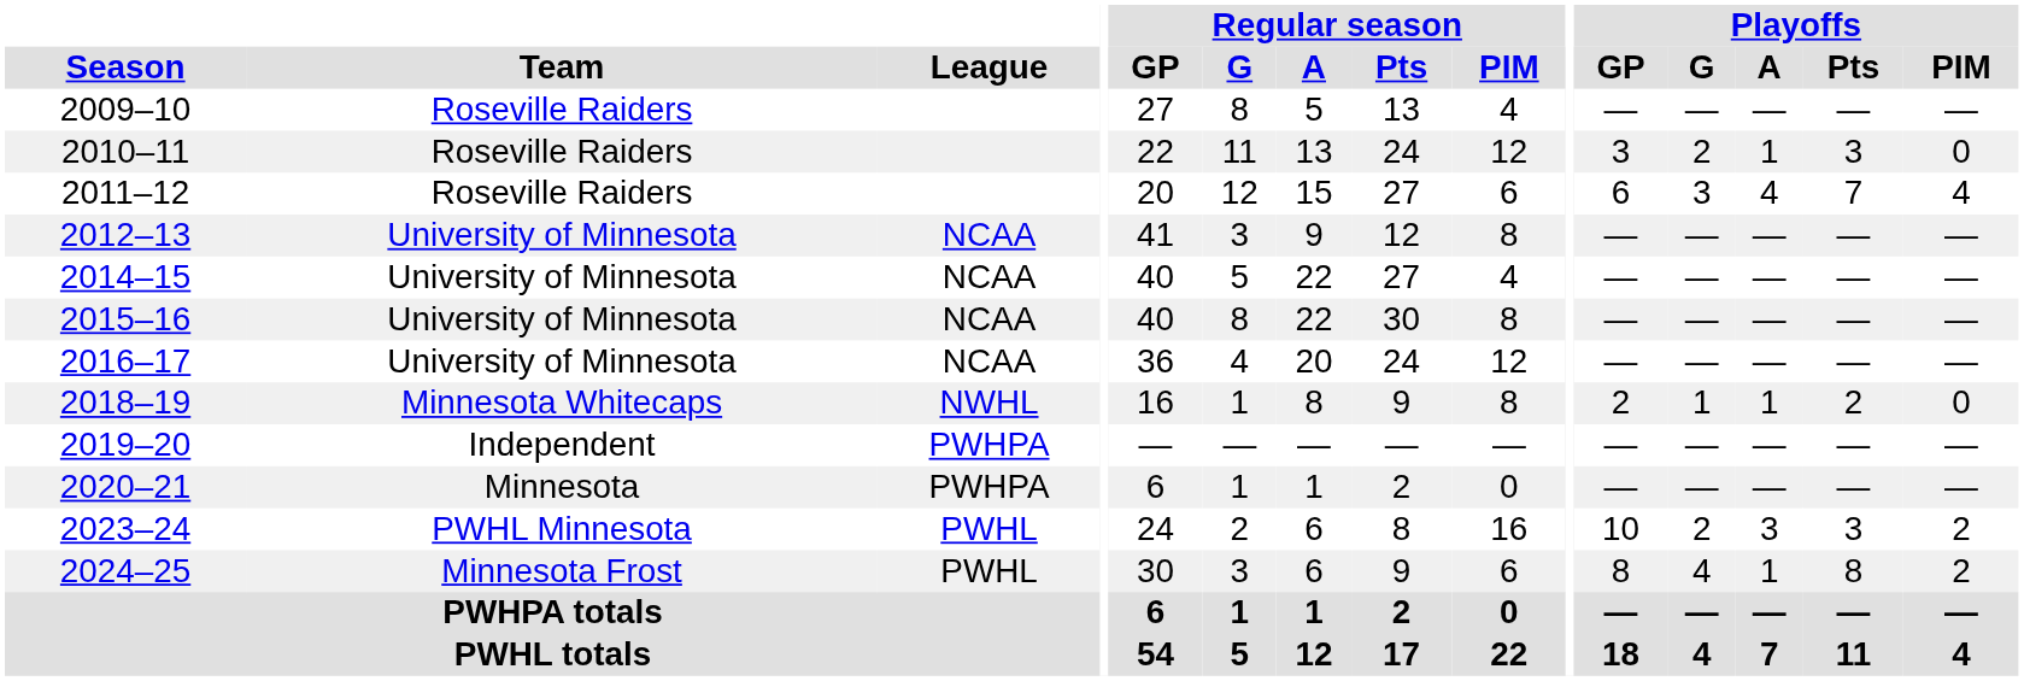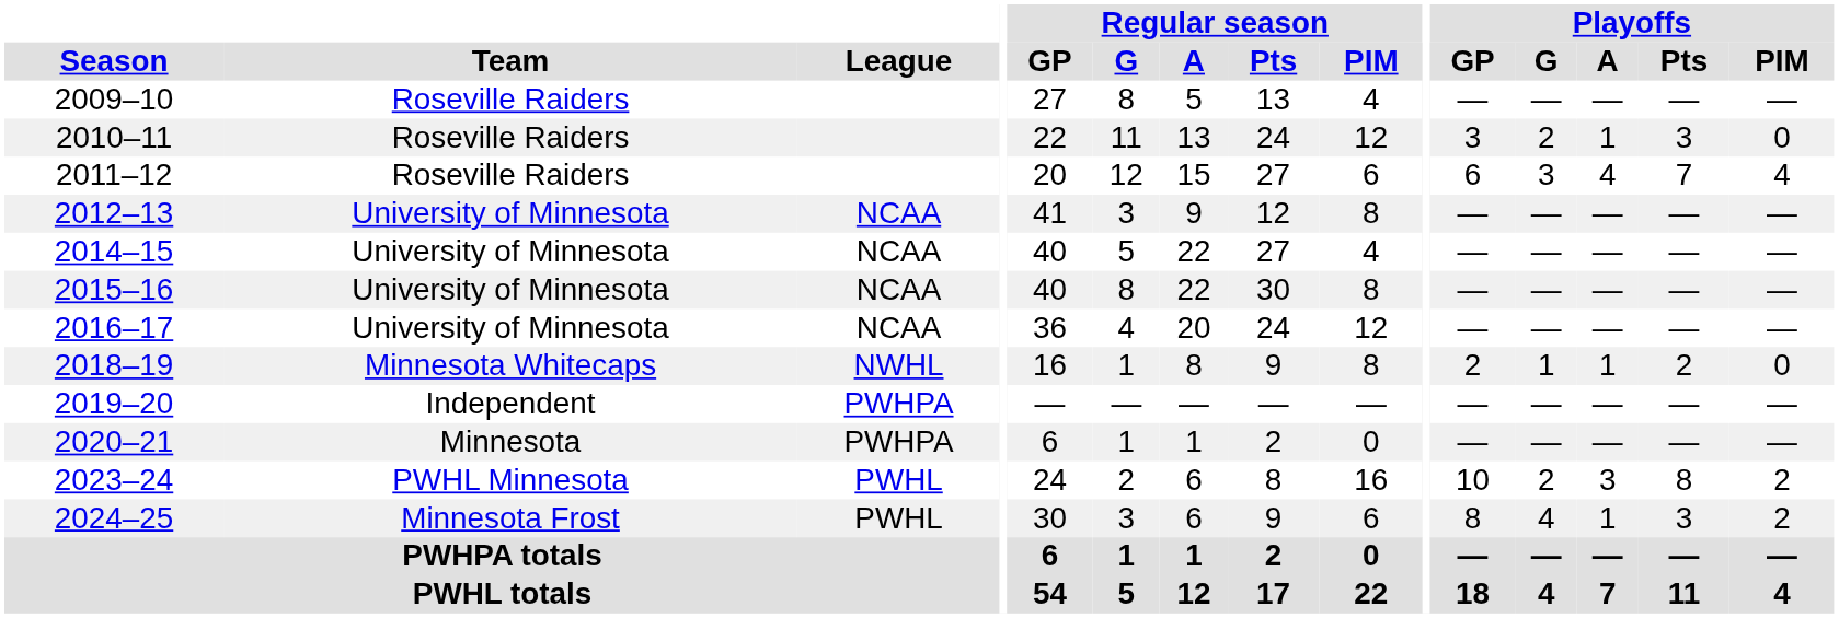2023–24 | Playoffs / Pts: 3 -> 8
2024–25 | Playoffs / Pts: 8 -> 3
